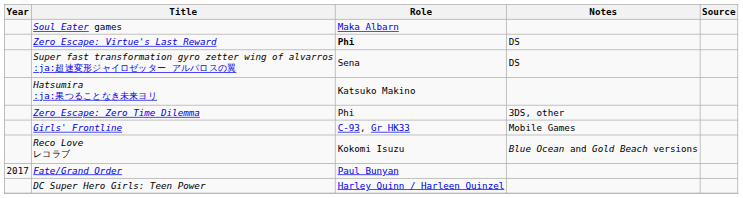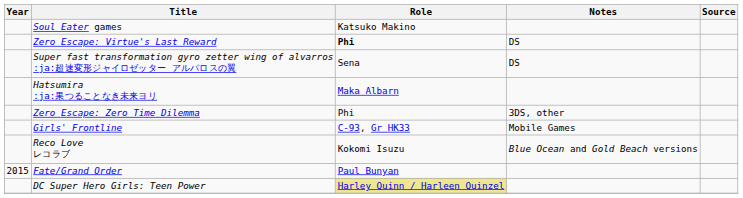Soul Eater games | Role: Maka Albarn -> Katsuko Makino
Hatsumira :ja:果つることなき未来ヨリ | Role: Katsuko Makino -> Maka Albarn
Fate/Grand Order | Year: 2017 -> 2015
DC Super Hero Girls: Teen Power | Role: no background -> khaki background
